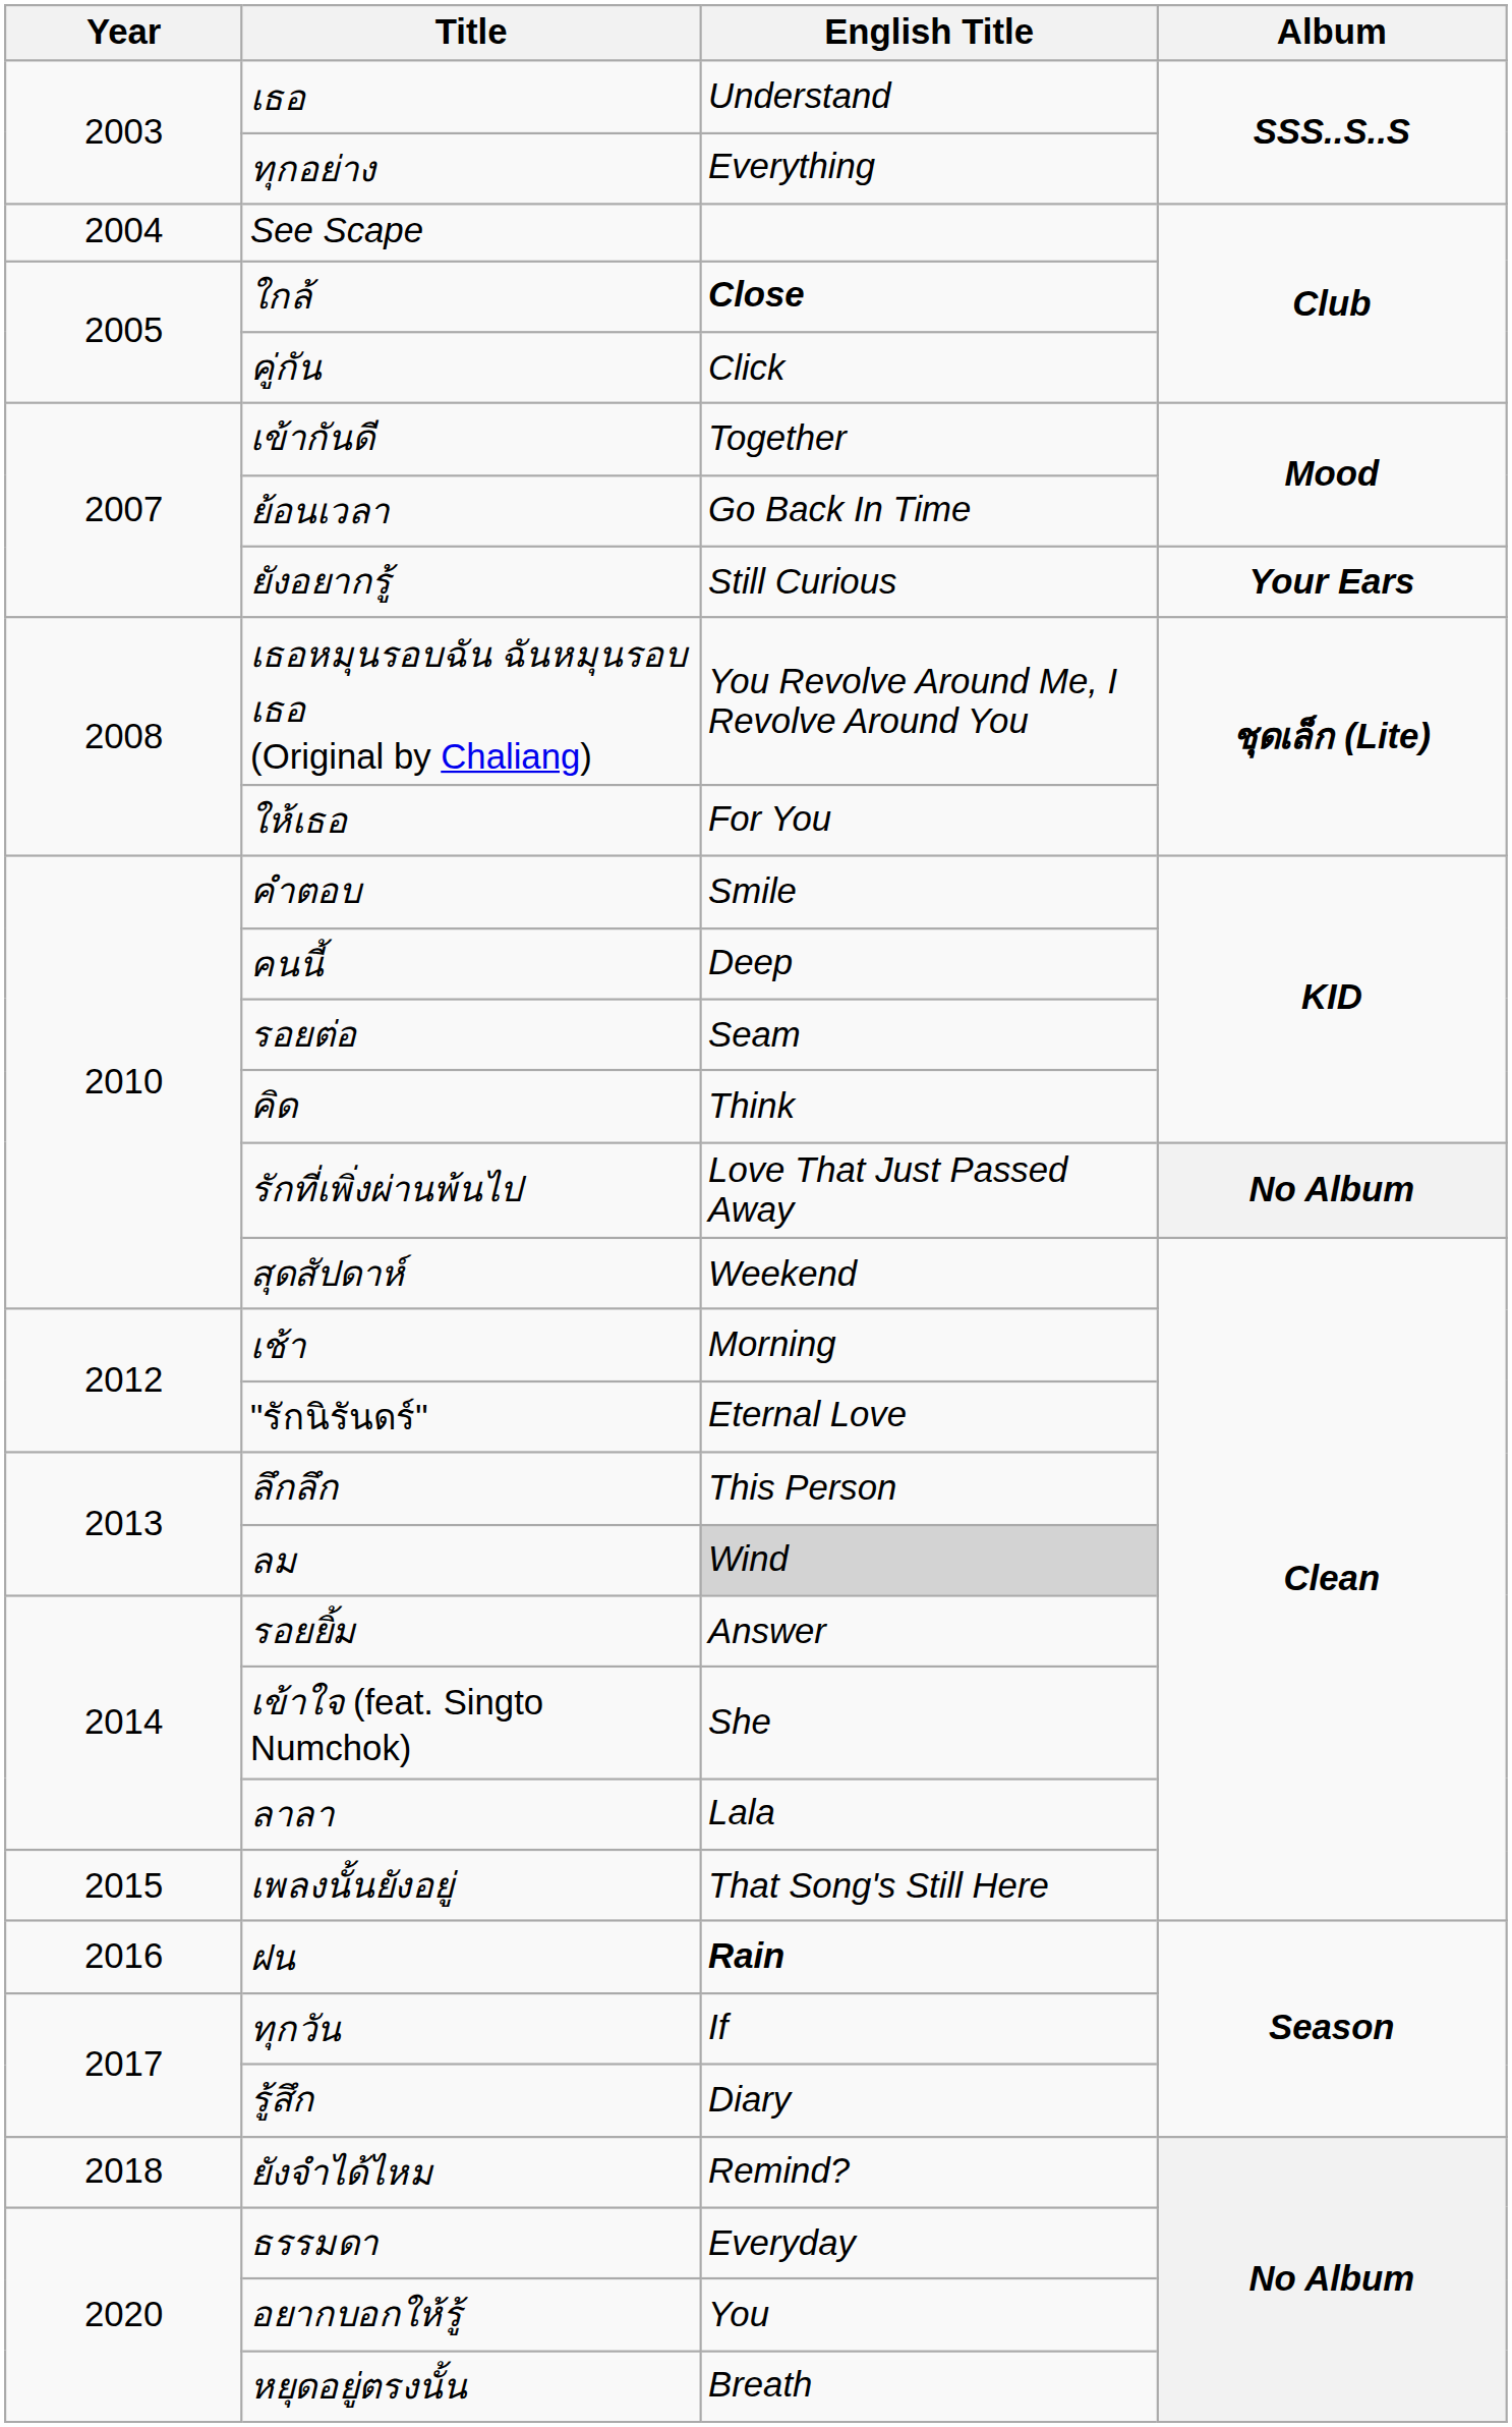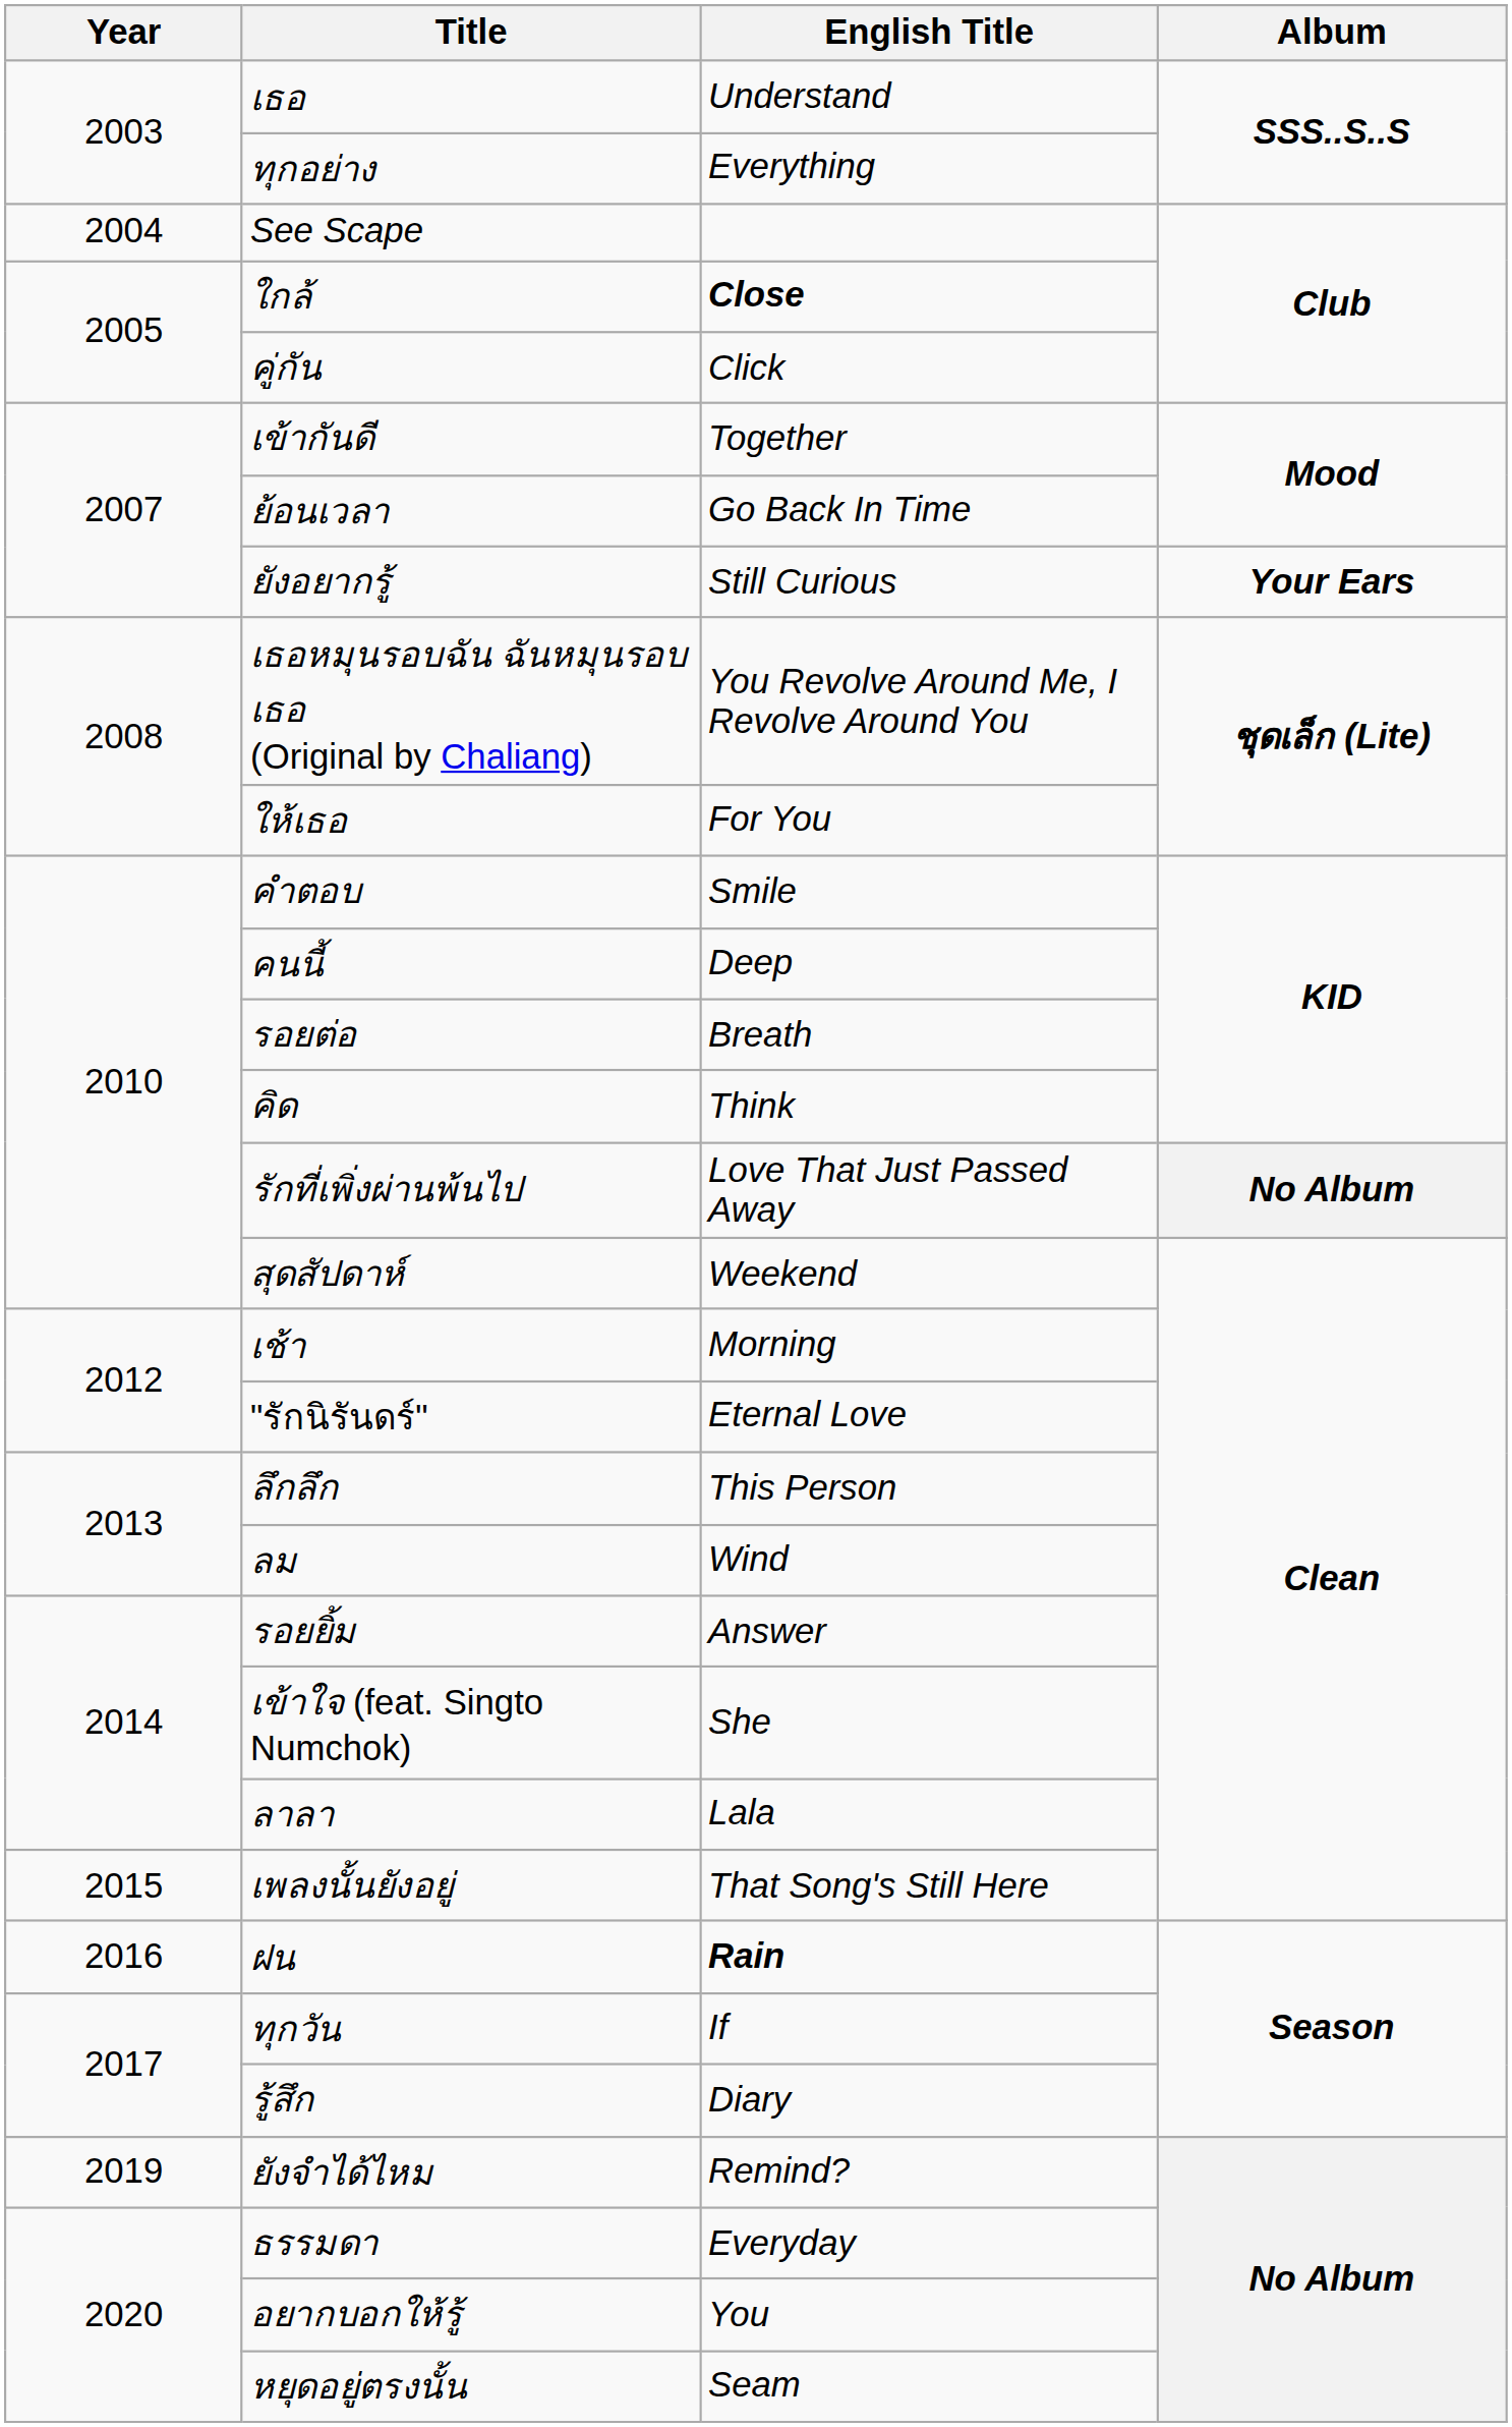รอยต่อ | English Title: Seam -> Breath
ลม | English Title: lightgrey background -> no background
ยังจำได้ไหม | Year: 2018 -> 2019
หยุดอยู่ตรงนั้น | English Title: Breath -> Seam
